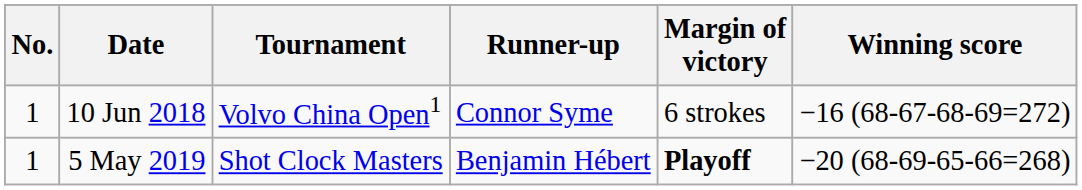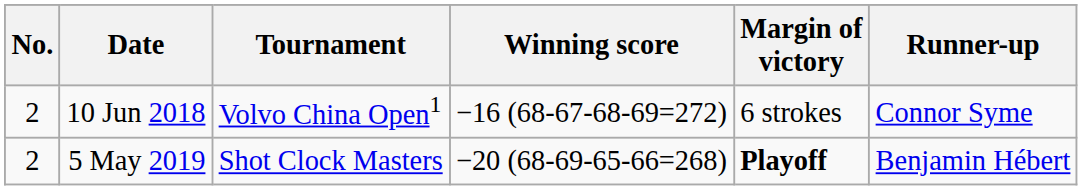columns swapped: Winning score <-> Runner-up
10 Jun 2018 | No.: 1 -> 2
5 May 2019 | No.: 1 -> 2
